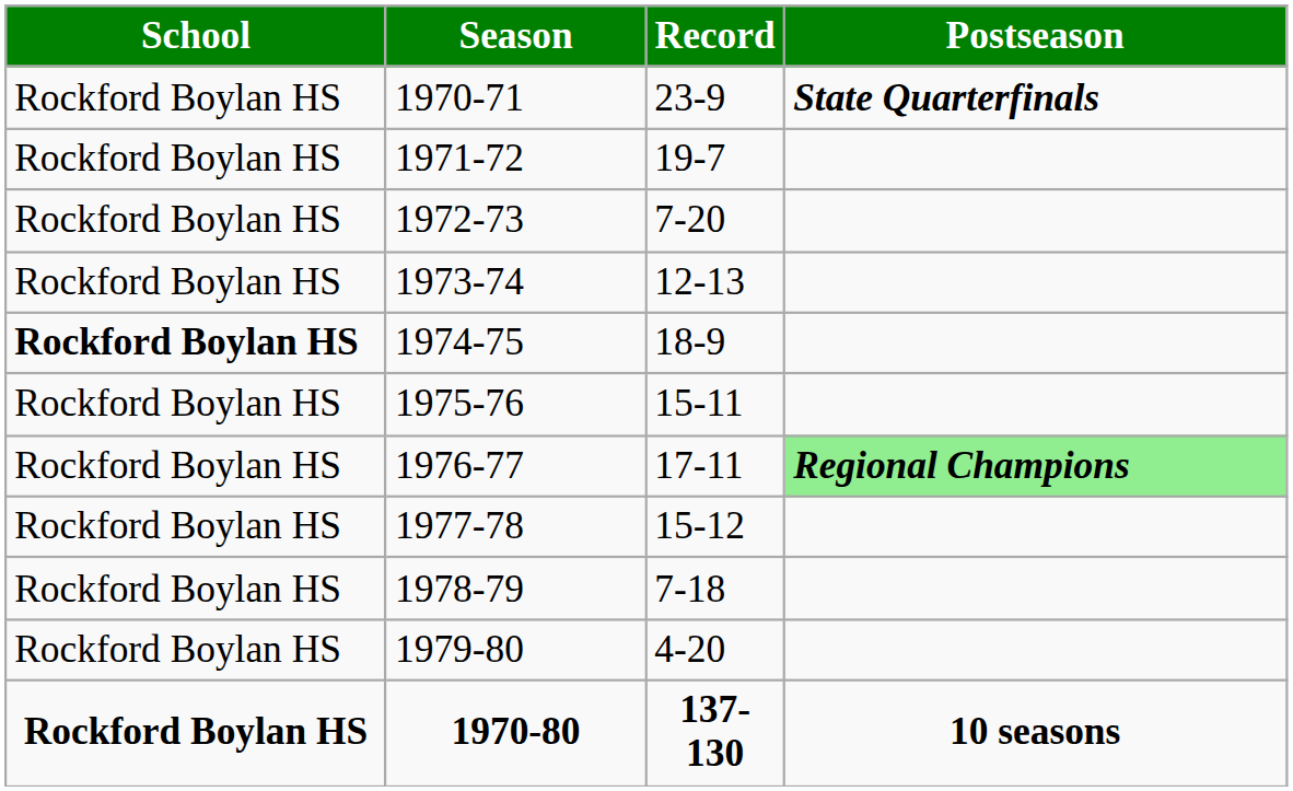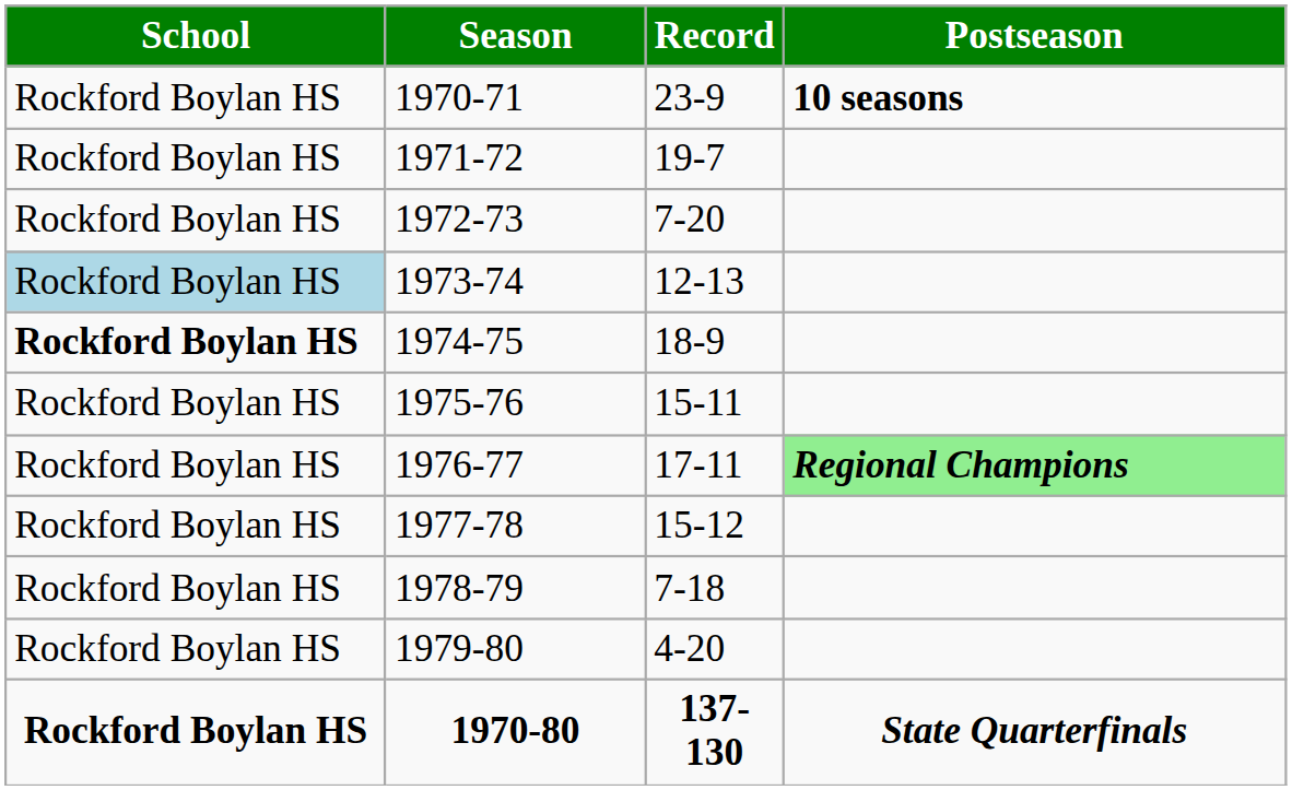1970-71 | Postseason: State Quarterfinals -> 10 seasons
1973-74 | School: no background -> lightblue background
1970-80 | Postseason: 10 seasons -> State Quarterfinals
